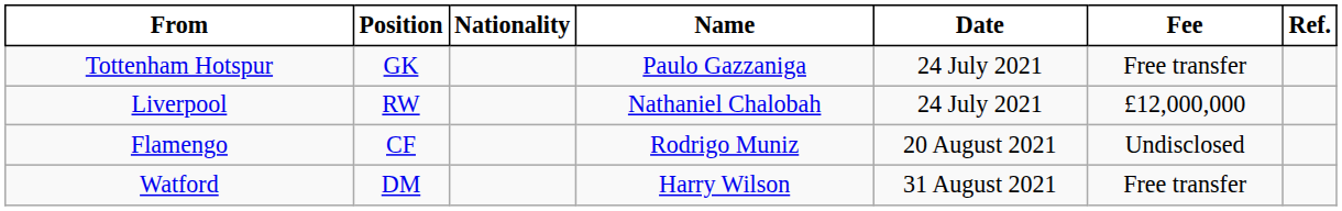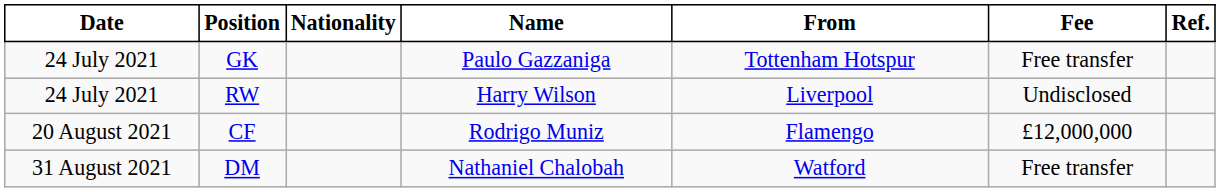columns swapped: Date <-> From
RW | Name: Nathaniel Chalobah -> Harry Wilson
RW | Fee: £12,000,000 -> Undisclosed
CF | Fee: Undisclosed -> £12,000,000
DM | Name: Harry Wilson -> Nathaniel Chalobah
